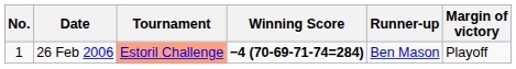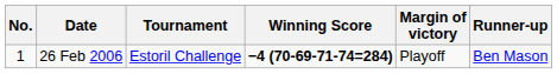columns swapped: Margin of victory <-> Runner-up
26 Feb 2006 | Tournament: lightsalmon background -> no background
